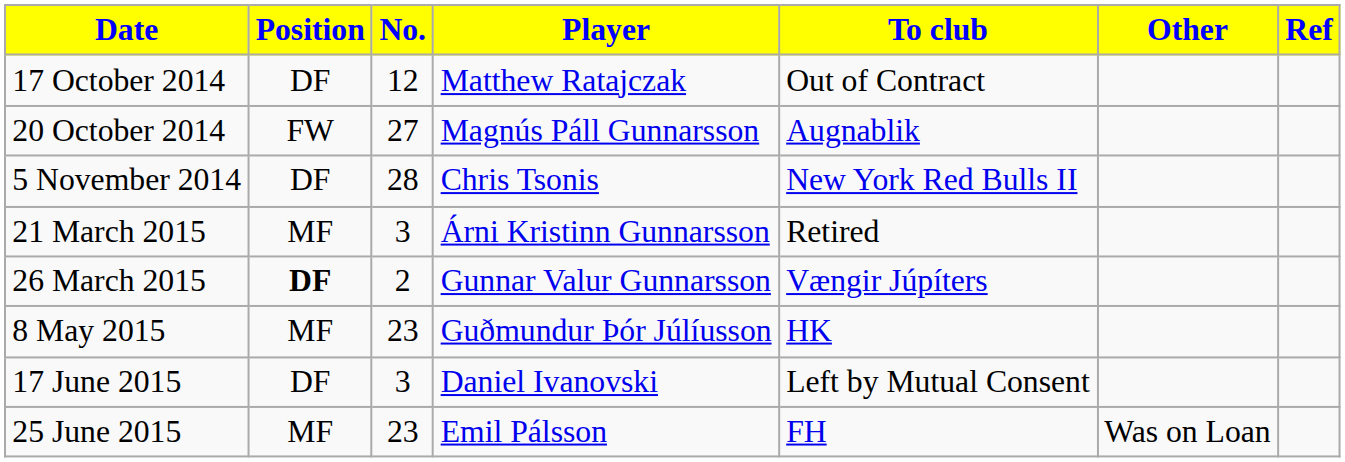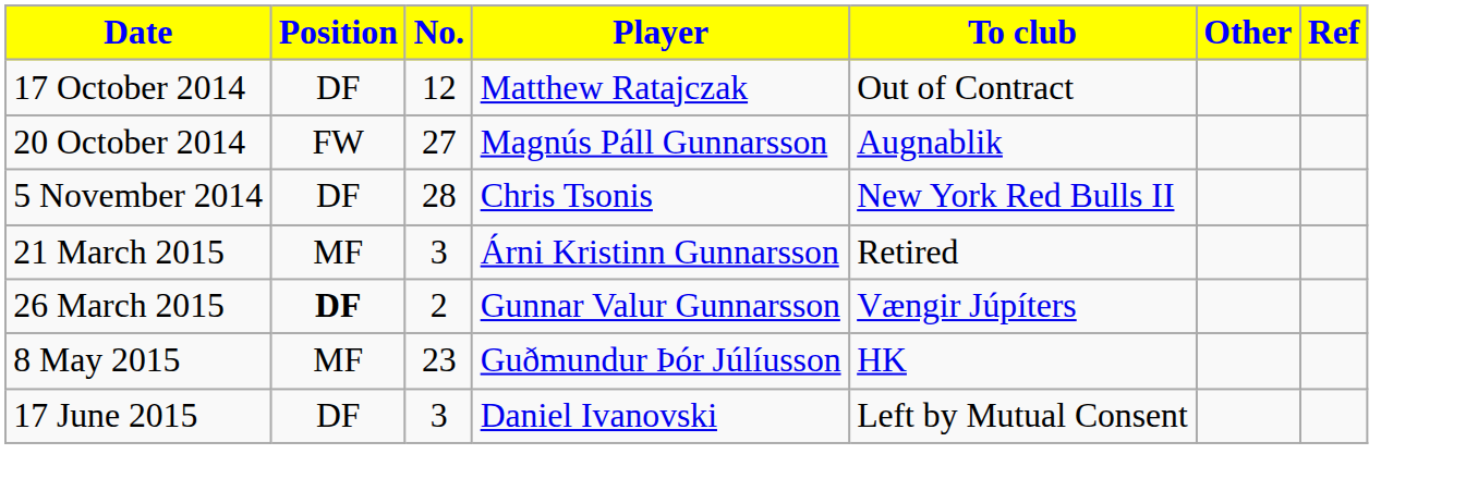- row: 25 June 2015 | MF | 23 | Emil Pálsson | FH | Was on Loan
